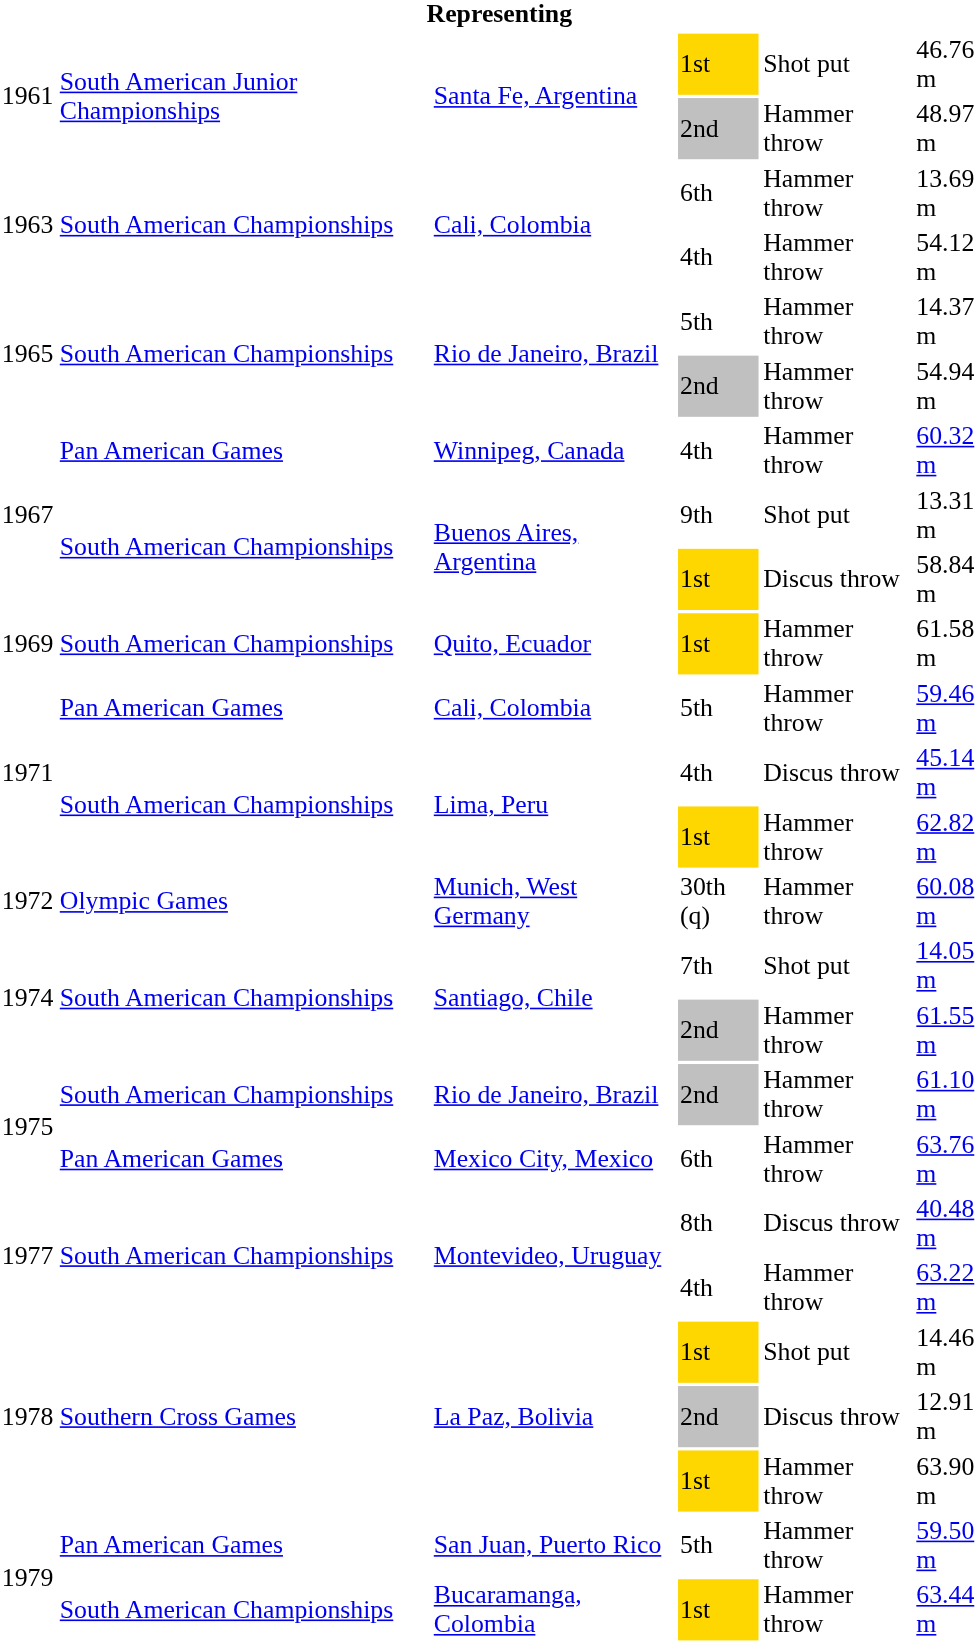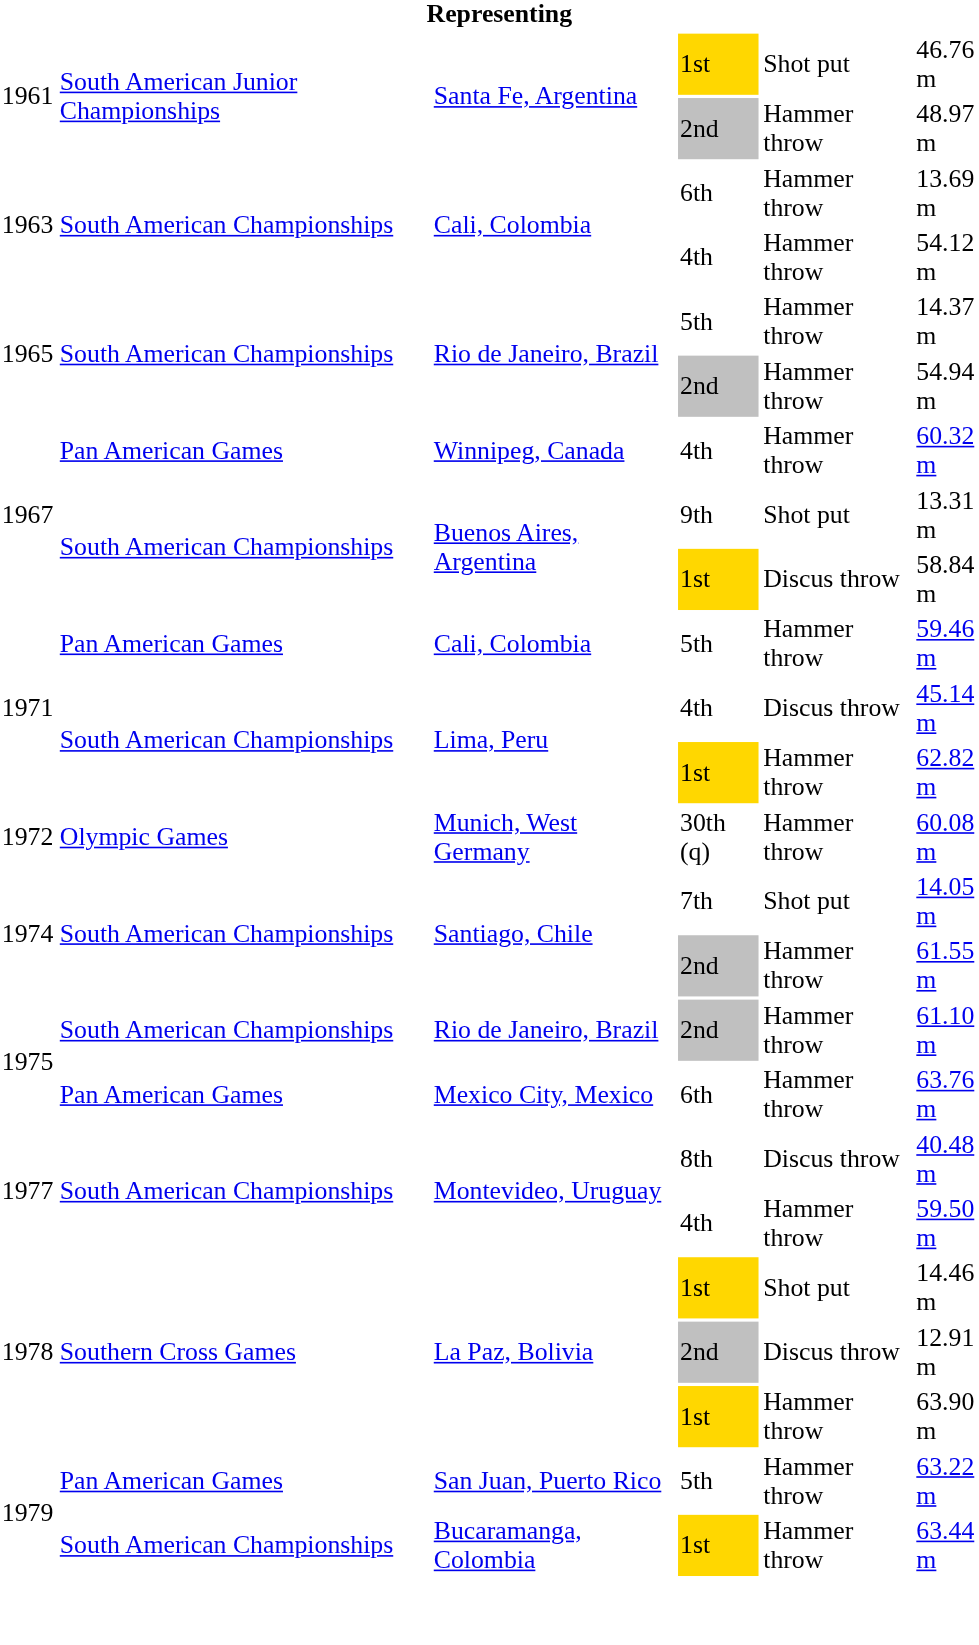- row: 1969 | South American Championships | Quito, Ecuador | 1st | Hammer throw | 61.58 m
Montevideo, Uruguay / 4th | column 6: 63.22 m -> 59.50 m
San Juan, Puerto Rico | column 6: 59.50 m -> 63.22 m
